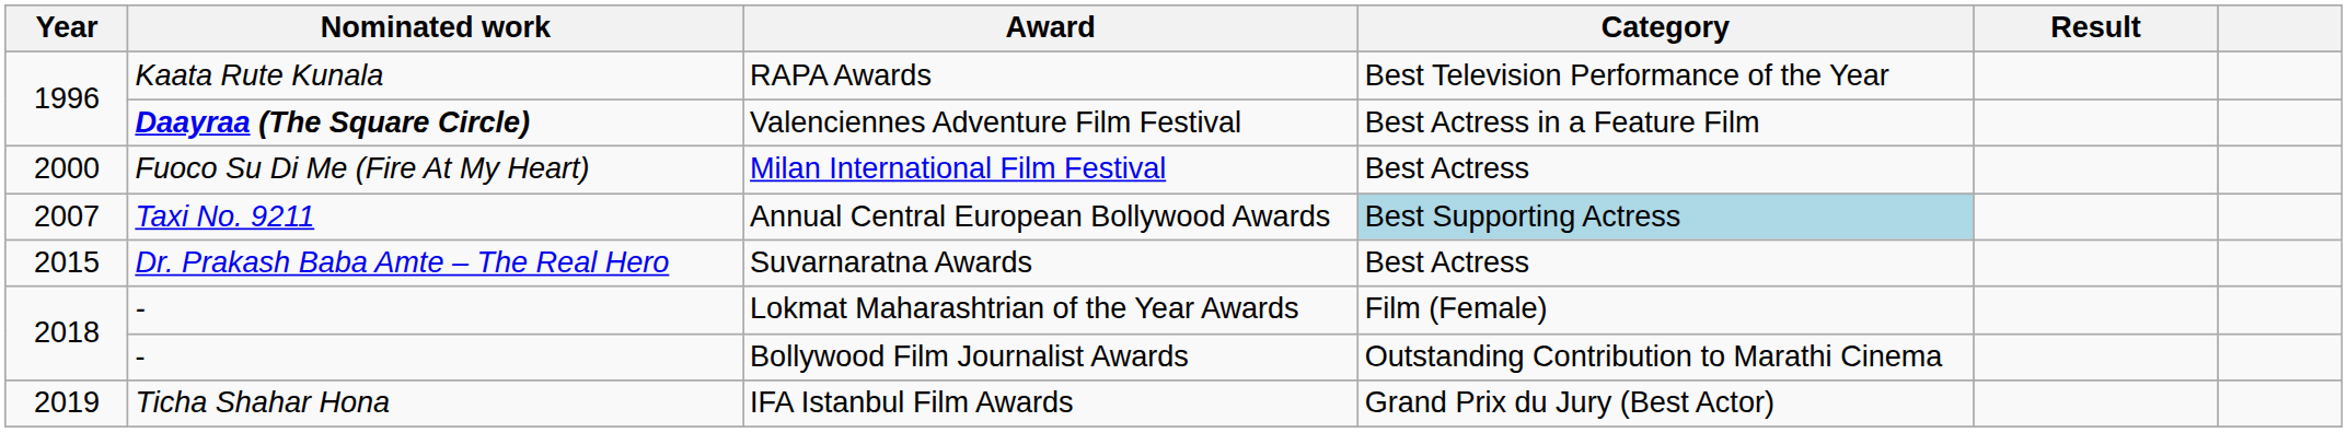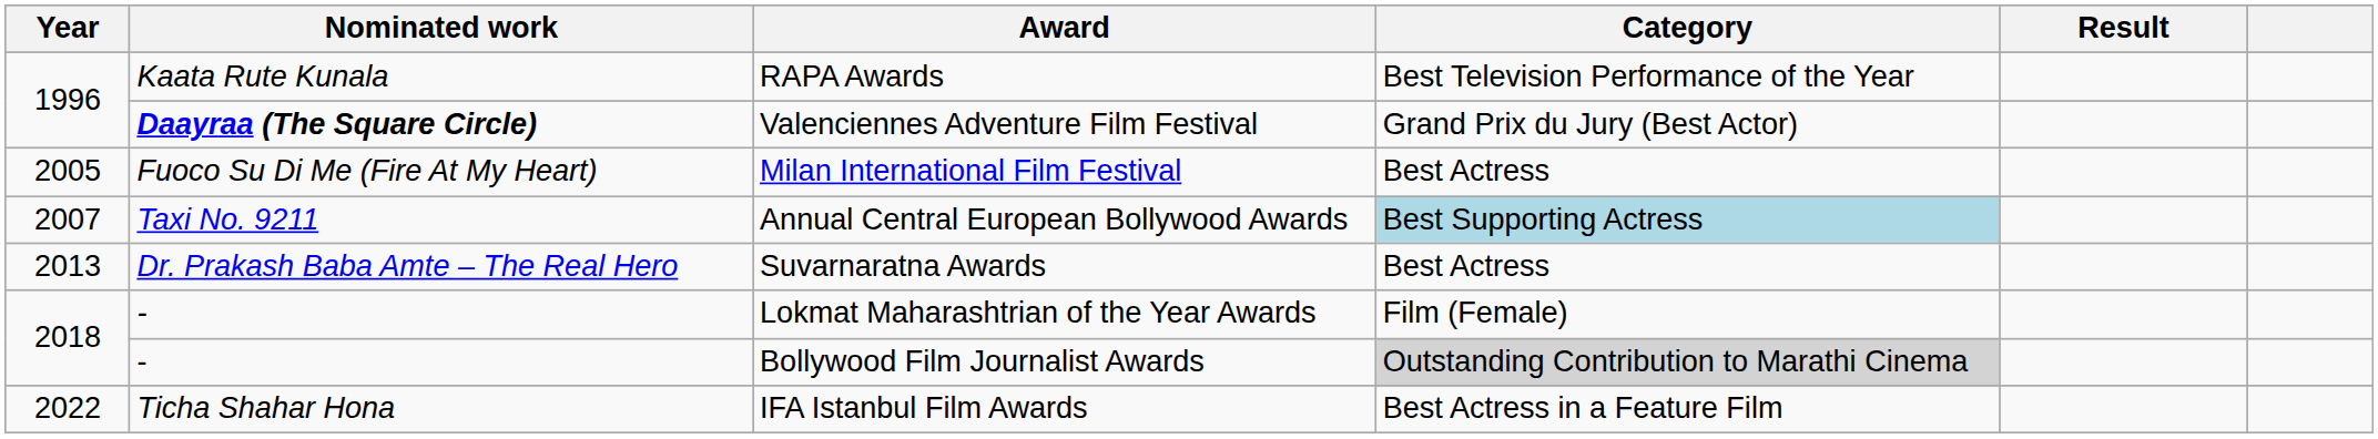Valenciennes Adventure Film Festival | Category: Best Actress in a Feature Film -> Grand Prix du Jury (Best Actor)
Milan International Film Festival | Year: 2000 -> 2005
Suvarnaratna Awards | Year: 2015 -> 2013
Bollywood Film Journalist Awards | Category: no background -> lightgrey background
IFA Istanbul Film Awards | Year: 2019 -> 2022
IFA Istanbul Film Awards | Category: Grand Prix du Jury (Best Actor) -> Best Actress in a Feature Film
